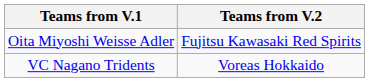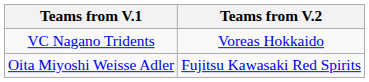rows swapped: VC Nagano Tridents <-> Oita Miyoshi Weisse Adler
